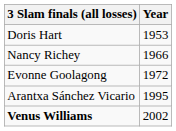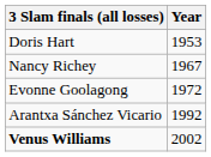Nancy Richey | Year: 1966 -> 1967
Arantxa Sánchez Vicario | Year: 1995 -> 1992
